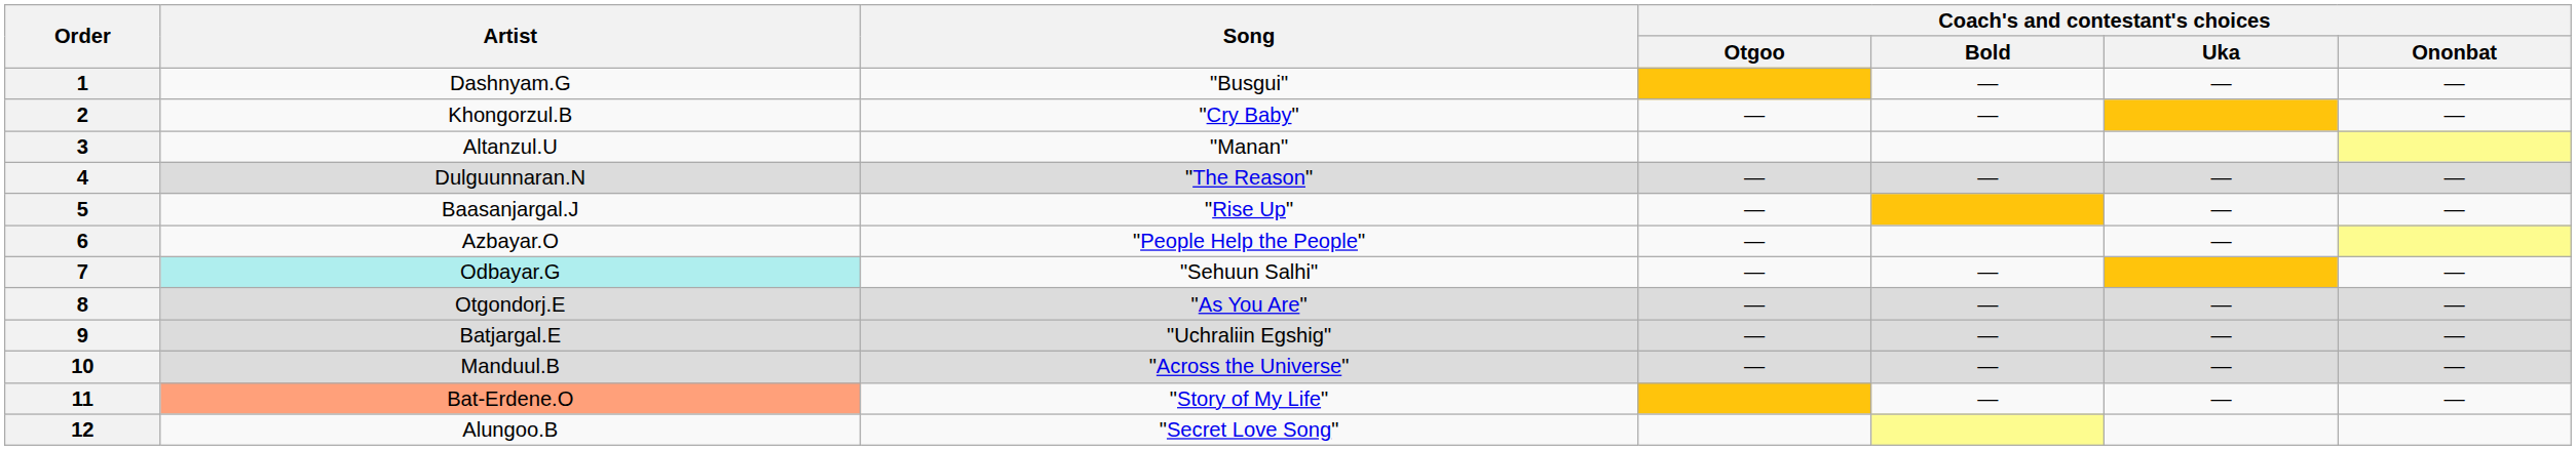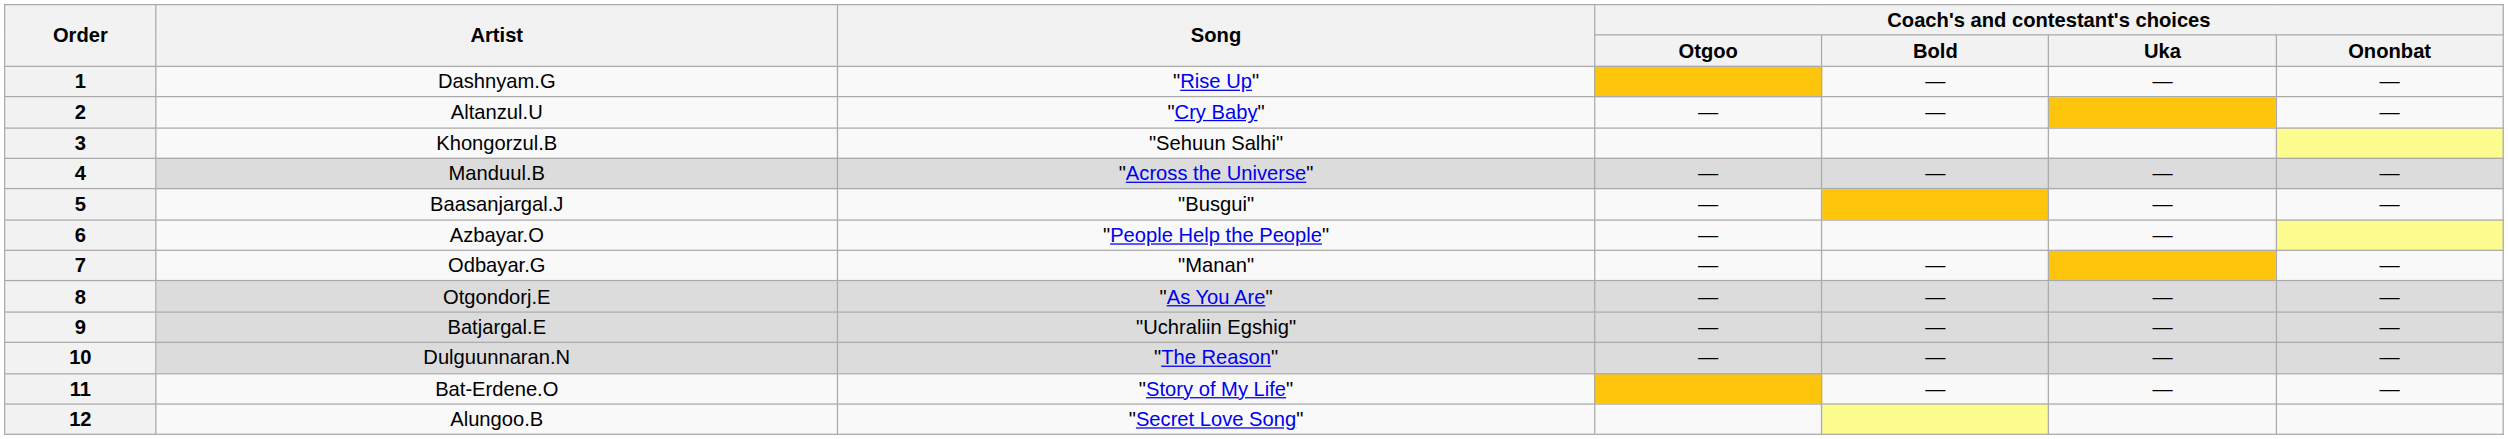1 | Song: "Busgui" -> "Rise Up"
2 | Artist: Khongorzul.B -> Altanzul.U
3 | Artist: Altanzul.U -> Khongorzul.B
3 | Song: "Manan" -> "Sehuun Salhi"
4 | Artist: Dulguunnaran.N -> Manduul.B
4 | Song: "The Reason" -> "Across the Universe"
5 | Song: "Rise Up" -> "Busgui"
7 | Artist: paleturquoise background -> no background
7 | Song: "Sehuun Salhi" -> "Manan"
10 | Artist: Manduul.B -> Dulguunnaran.N
10 | Song: "Across the Universe" -> "The Reason"
11 | Artist: lightsalmon background -> no background
